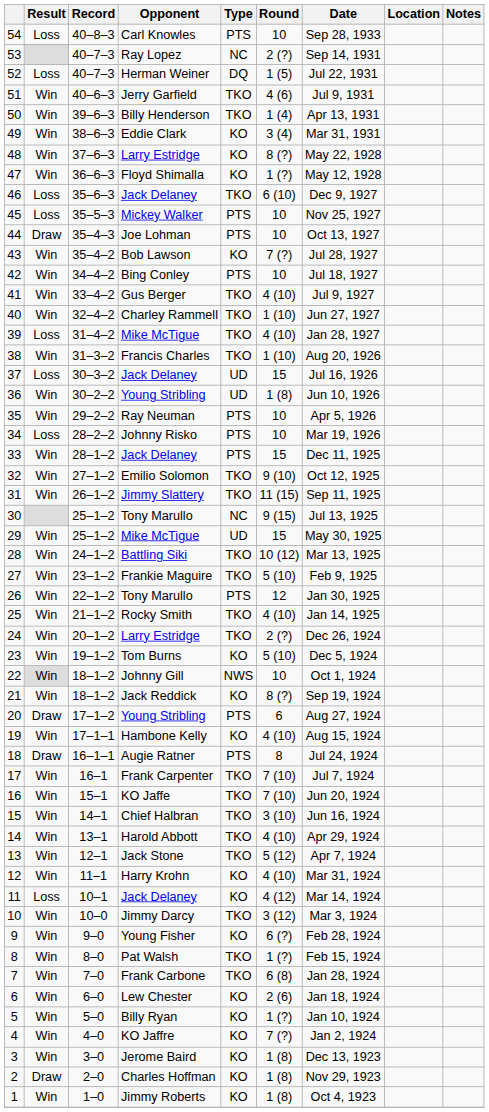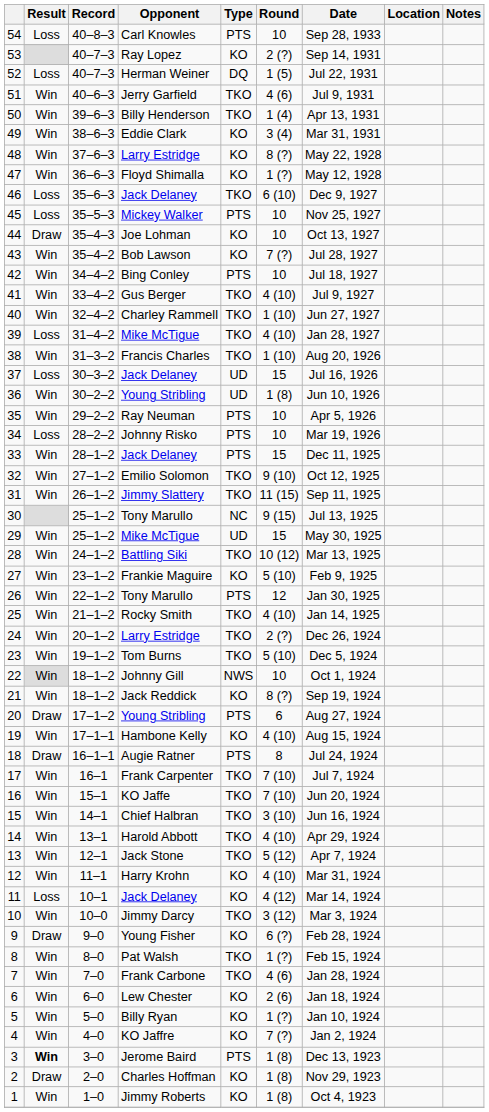53 | Type: NC -> KO
44 | Type: PTS -> KO
27 | Type: TKO -> KO
23 | Type: KO -> TKO
9 | Result: Win -> Draw
7 | Round: 6 (8) -> 4 (6)
3 | Result: normal -> bold
3 | Type: KO -> PTS
